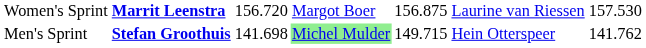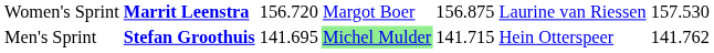Men's Sprint | column 3: 141.698 -> 141.695
Men's Sprint | column 5: 149.715 -> 141.715
